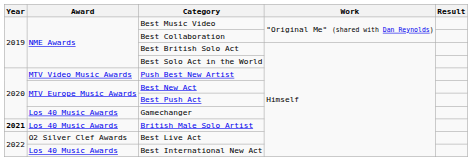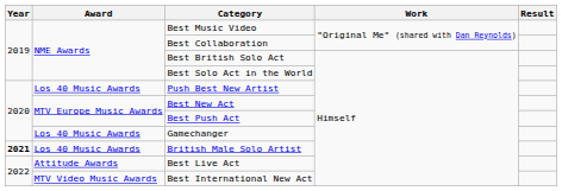Push Best New Artist | Award: MTV Video Music Awards -> Los 40 Music Awards
Best Live Act | Award: O2 Silver Clef Awards -> Attitude Awards
Best International New Act | Award: Los 40 Music Awards -> MTV Video Music Awards
